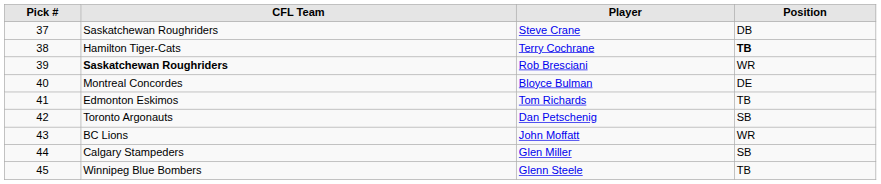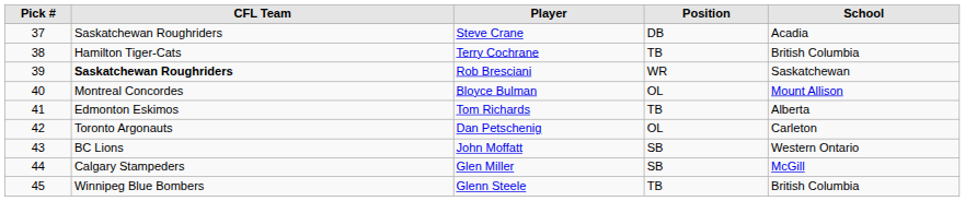+ column: School | Acadia | British Columbia | Saskatchewan | Mount Allison | Alberta | Carleton | Western Ontario | McGill | British Columbia
Terry Cochrane | Position: bold -> normal
Bloyce Bulman | Position: DE -> OL
Dan Petschenig | Position: SB -> OL
John Moffatt | Position: WR -> SB
